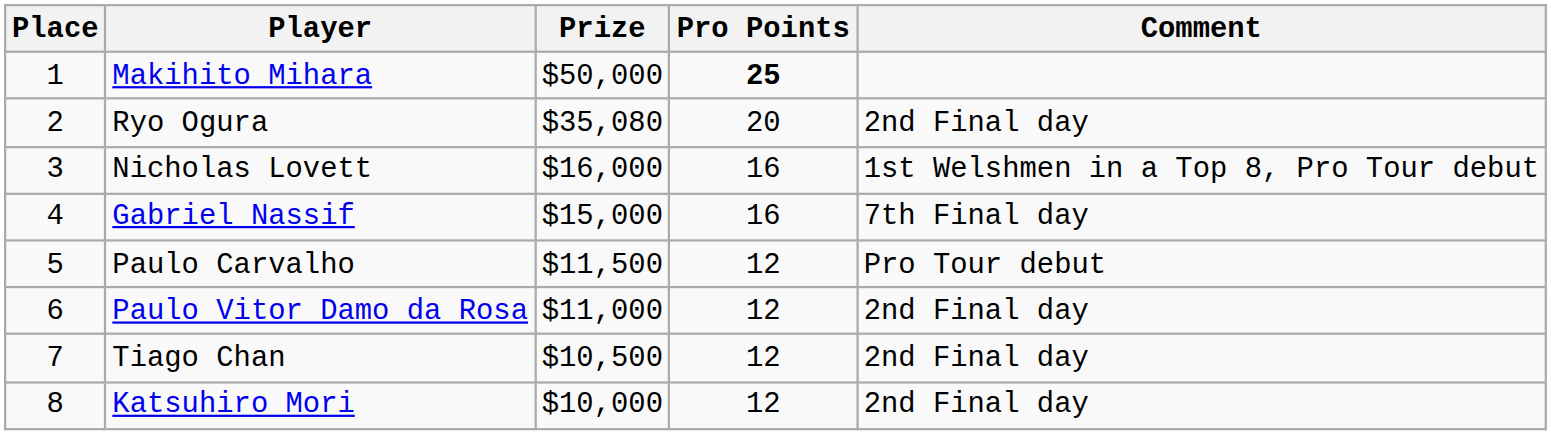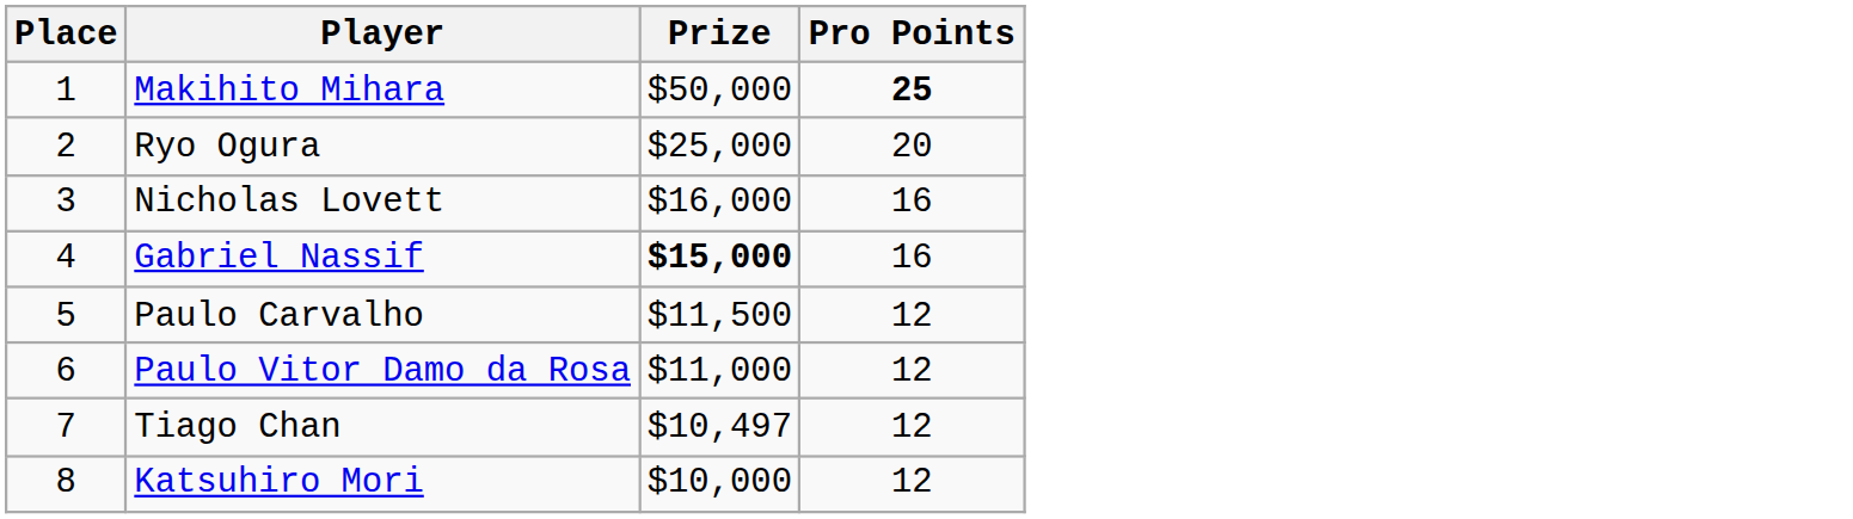- column: Comment | 2nd Final day | 1st Welshmen in a Top 8, Pro Tour debut | 7th Final day | Pro Tour debut | 2nd Final day | 2nd Final day | 2nd Final day
Ryo Ogura | Prize: $35,080 -> $25,000
Gabriel Nassif | Prize: normal -> bold
Tiago Chan | Prize: $10,500 -> $10,497
